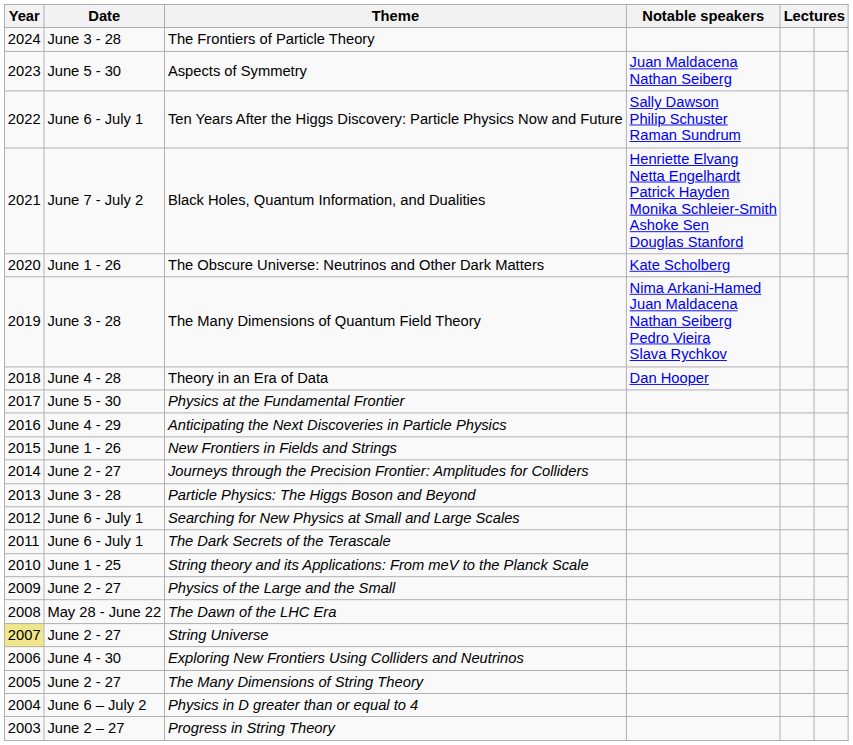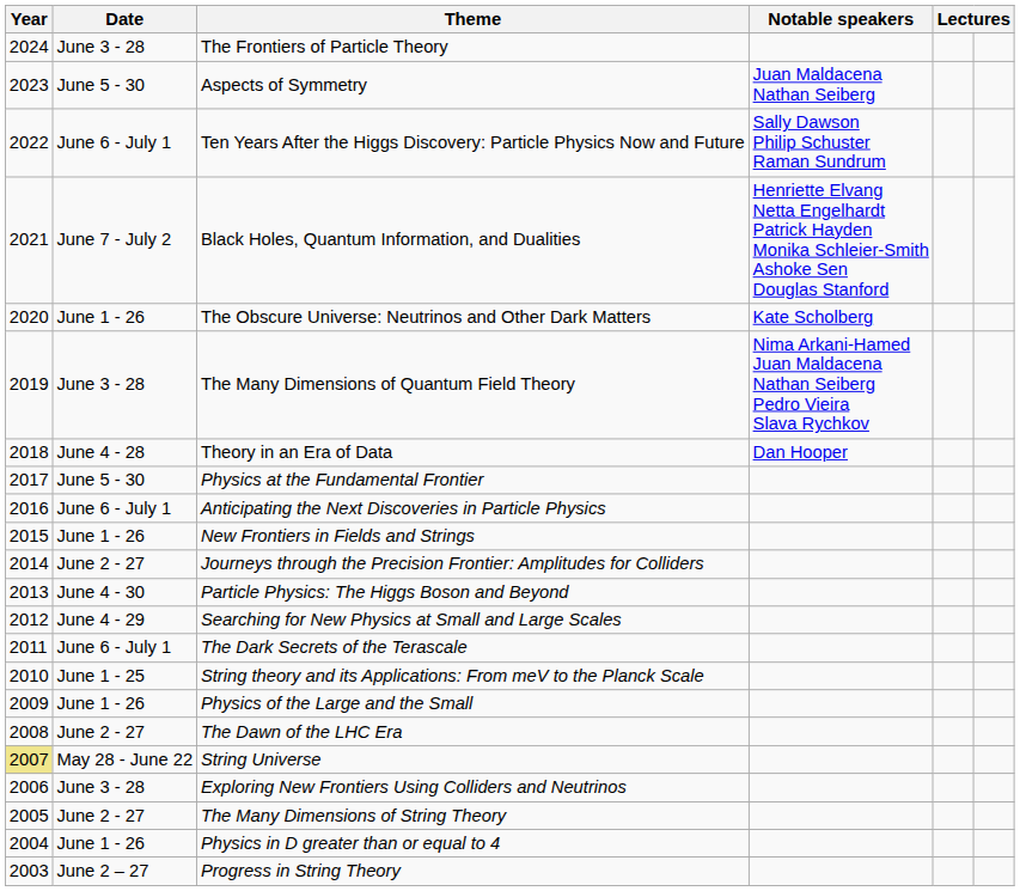Anticipating the Next Discoveries in Particle Physics | Date: June 4 - 29 -> June 6 - July 1
Particle Physics: The Higgs Boson and Beyond | Date: June 3 - 28 -> June 4 - 30
Searching for New Physics at Small and Large Scales | Date: June 6 - July 1 -> June 4 - 29
Physics of the Large and the Small | Date: June 2 - 27 -> June 1 - 26
The Dawn of the LHC Era | Date: May 28 - June 22 -> June 2 - 27
String Universe | Date: June 2 - 27 -> May 28 - June 22
Exploring New Frontiers Using Colliders and Neutrinos | Date: June 4 - 30 -> June 3 - 28
Physics in D greater than or equal to 4 | Date: June 6 – July 2 -> June 1 - 26
